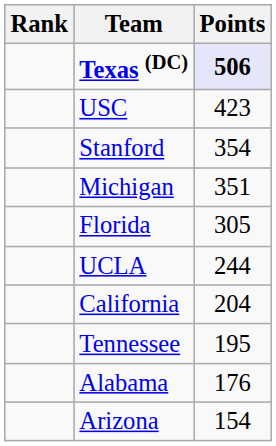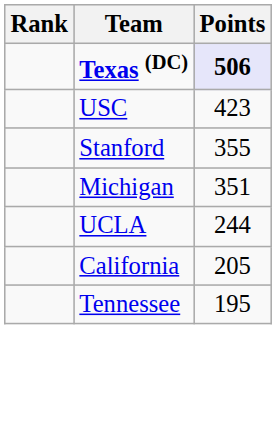Stanford | Points: 354 -> 355
- row: Florida | 305
California | Points: 204 -> 205
- row: Alabama | 176
- row: Arizona | 154
